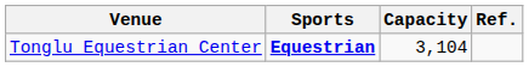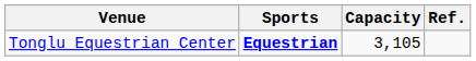Tonglu Equestrian Center | Capacity: 3,104 -> 3,105
